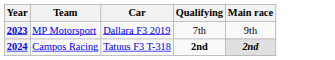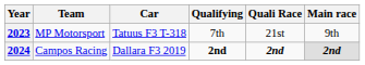+ column: Quali Race | 21st | 2nd
2023 | Car: Dallara F3 2019 -> Tatuus F3 T-318
2024 | Car: Tatuus F3 T-318 -> Dallara F3 2019
